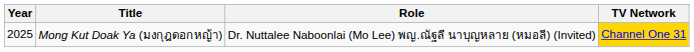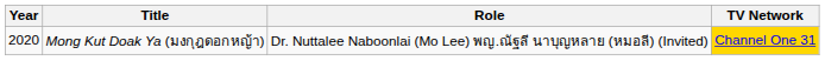Mong Kut Doak Ya (มงกุฎดอกหญ้า) | Year: 2025 -> 2020
